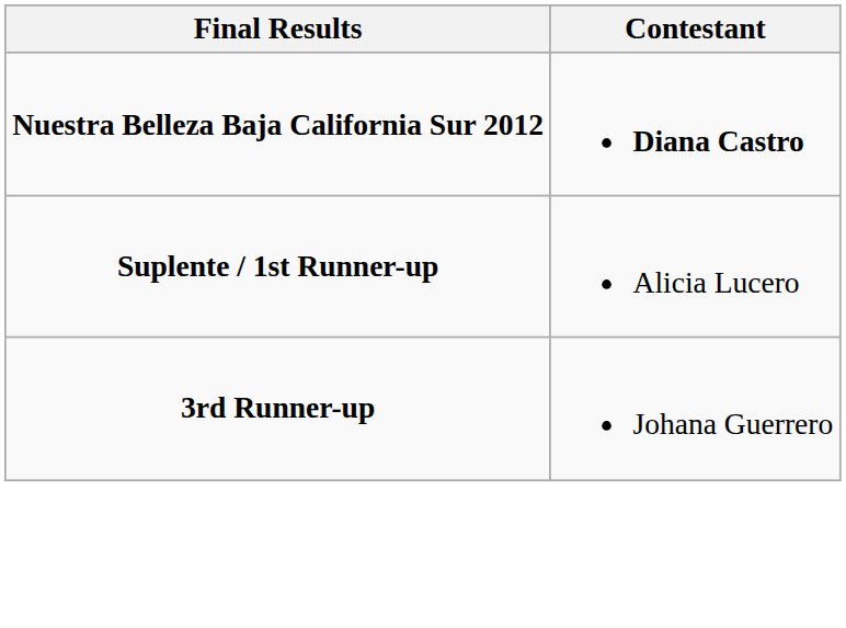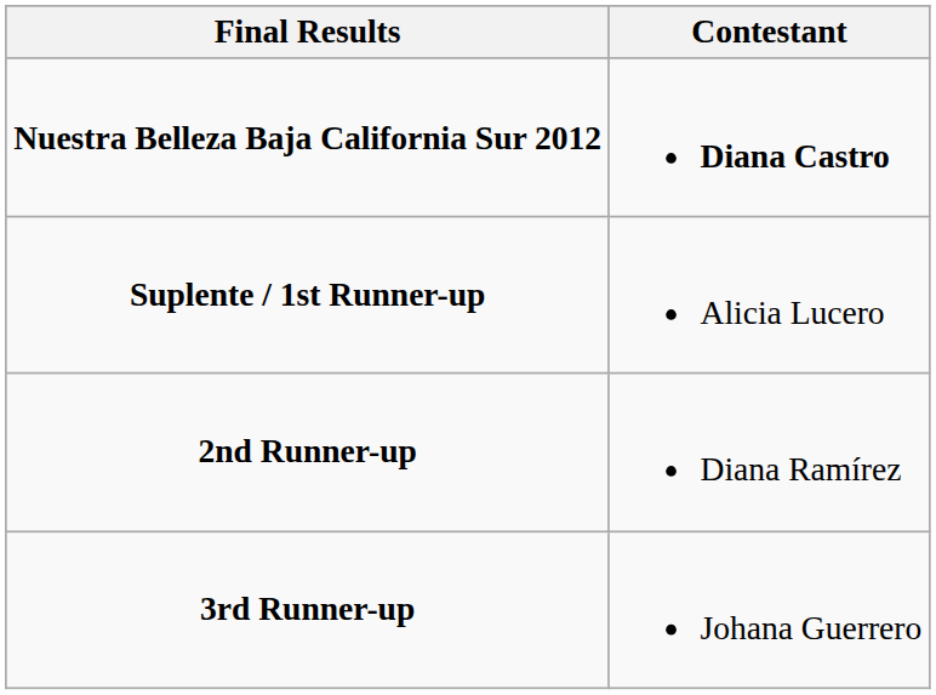+ row: 2nd Runner-up | Diana Ramírez
